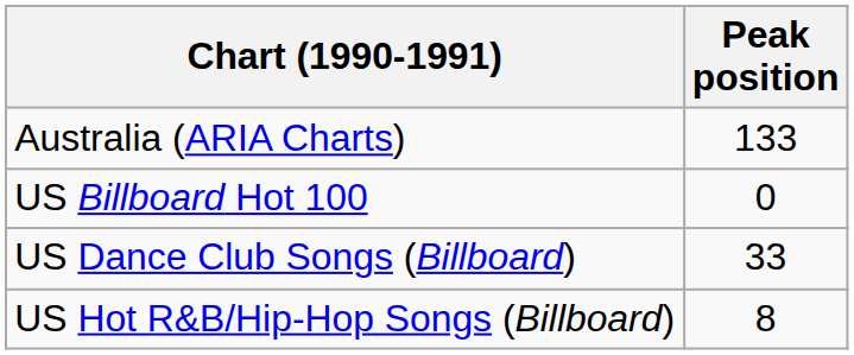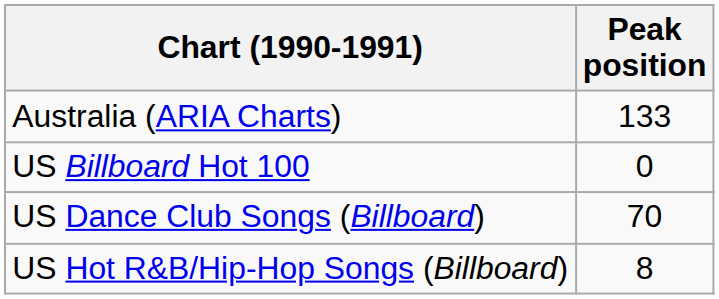US Dance Club Songs (Billboard) | Peak position: 33 -> 70
